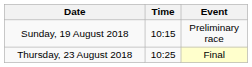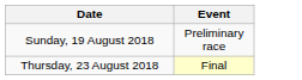- column: Time | 10:15 | 10:25
